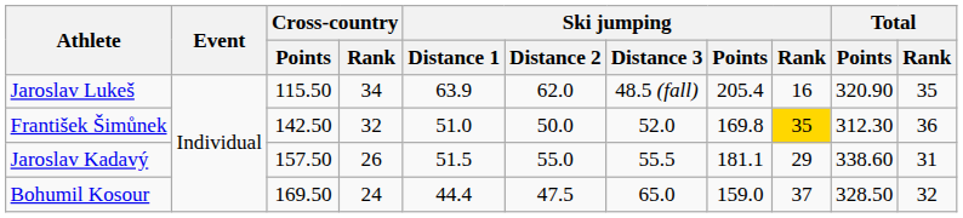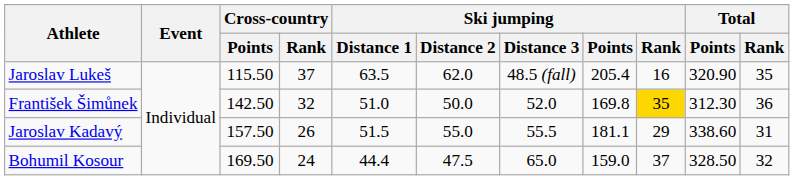Jaroslav Lukeš | Cross-country / Rank: 34 -> 37
Jaroslav Lukeš | Ski jumping / Distance 1: 63.9 -> 63.5
